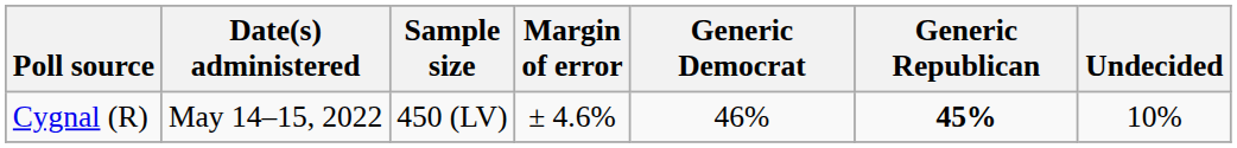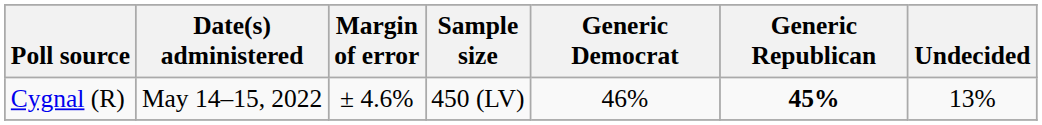columns swapped: Sample size <-> Margin of error
Cygnal (R) | Undecided: 10% -> 13%
